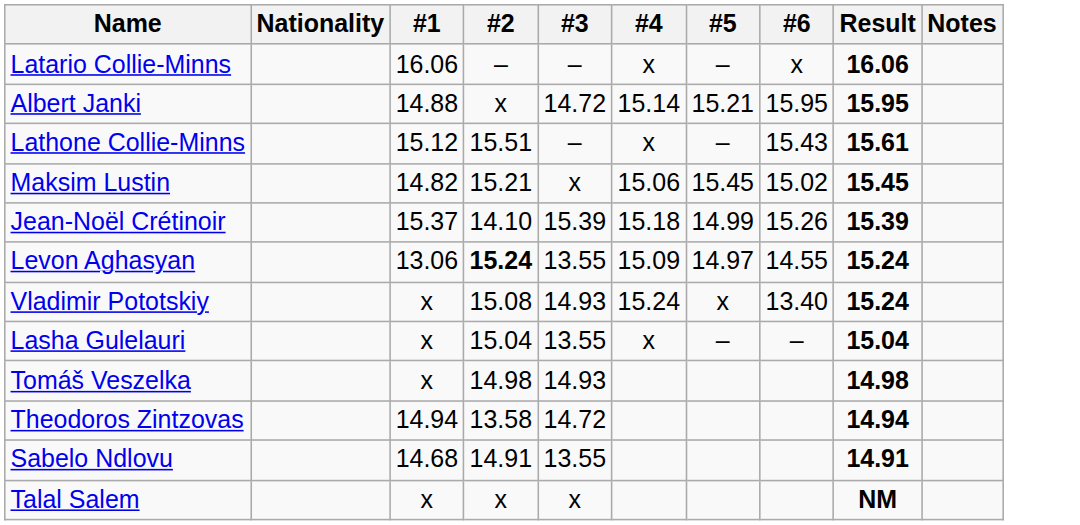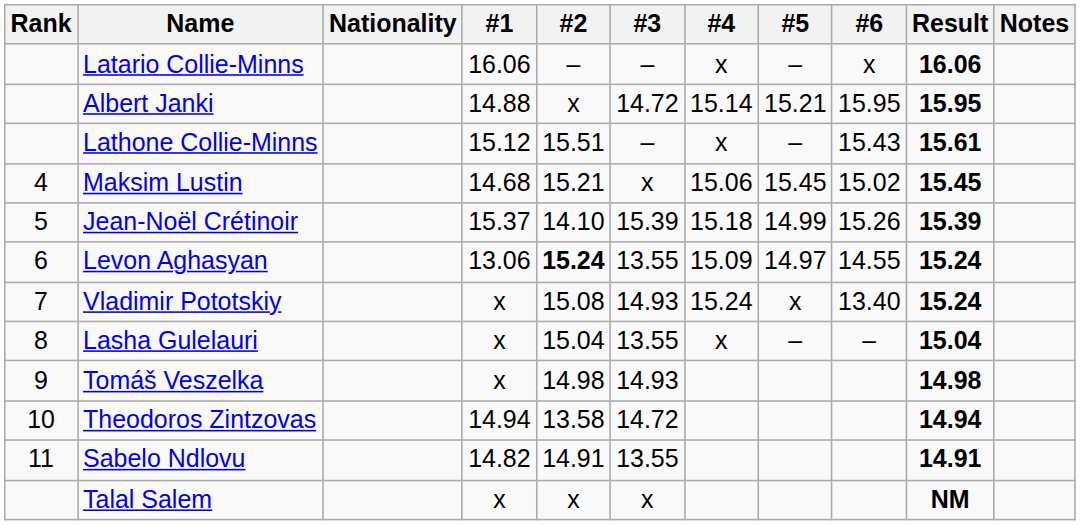+ column: Rank | 4 | 5 | 6 | 7 | 8 | 9 | 10 | 11
Maksim Lustin | #1: 14.82 -> 14.68
Sabelo Ndlovu | #1: 14.68 -> 14.82
